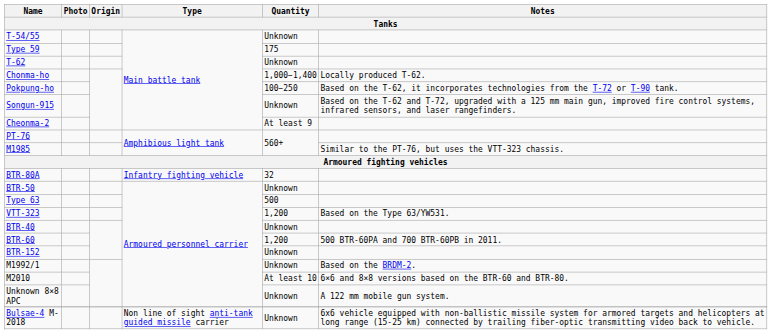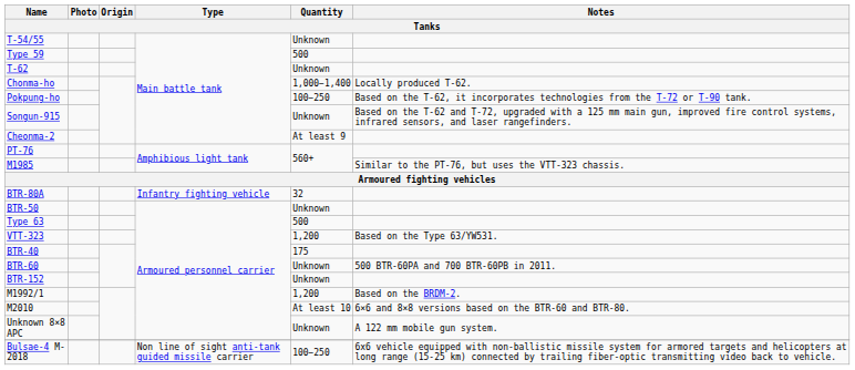Type 59 | Quantity: 175 -> 500
BTR-40 | Quantity: Unknown -> 175
BTR-60 | Quantity: 1,200 -> Unknown
M1992/1 | Quantity: Unknown -> 1,200
Bulsae-4 M-2018 | Quantity: Unknown -> 100−250
